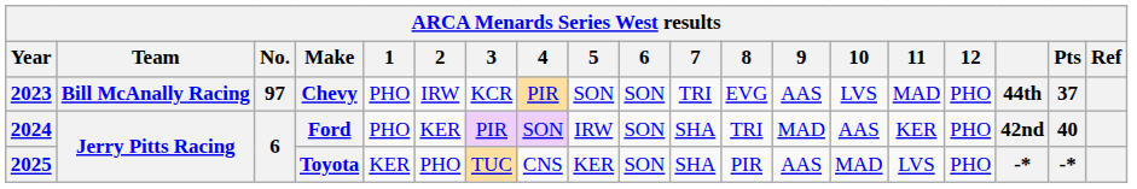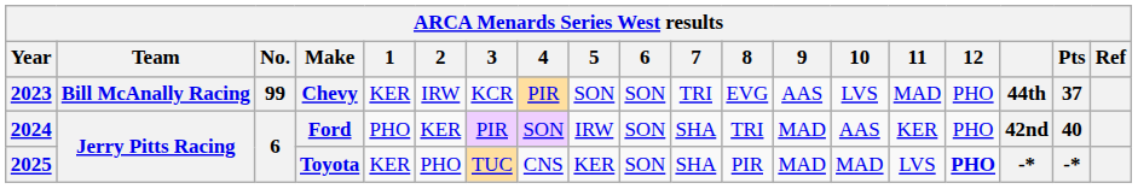Chevy | No.: 97 -> 99
Chevy | 1: PHO -> KER
Toyota | 9: AAS -> MAD
Toyota | 12: normal -> bold
